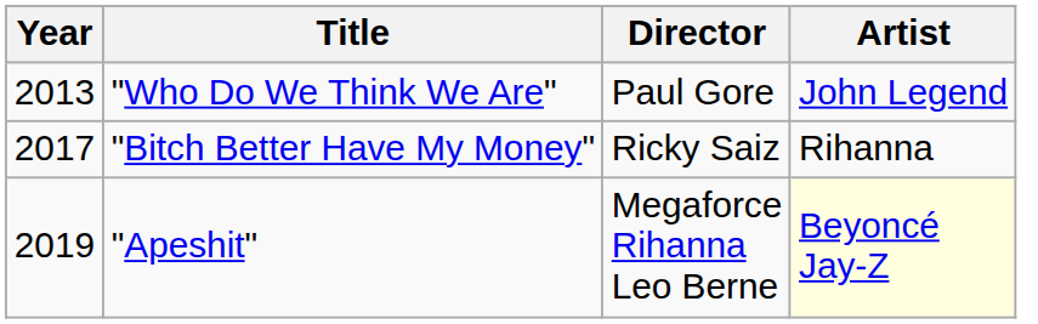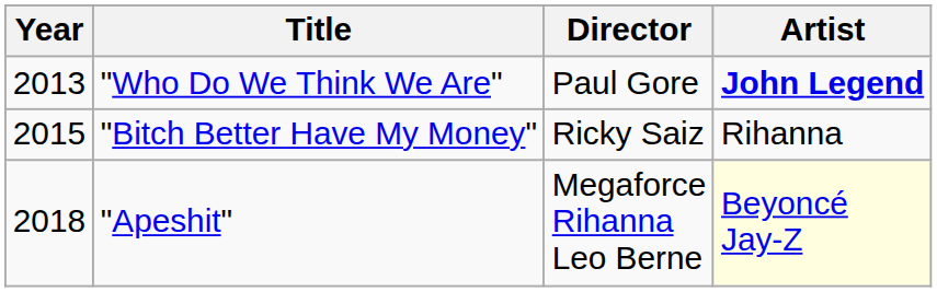"Who Do We Think We Are" | Artist: normal -> bold
"Bitch Better Have My Money" | Year: 2017 -> 2015
"Apeshit" | Year: 2019 -> 2018
